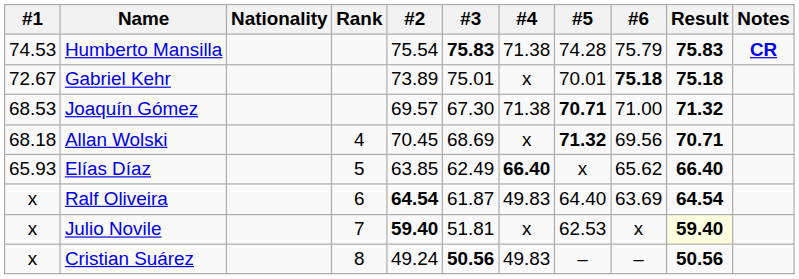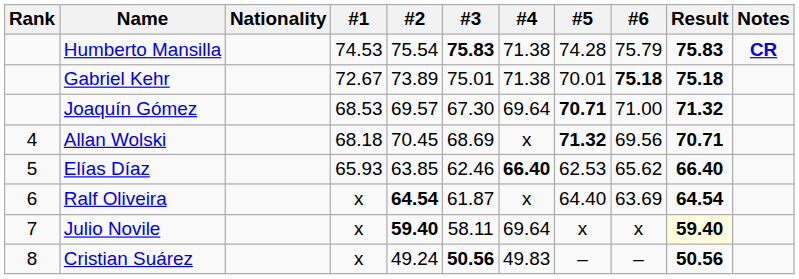columns swapped: Rank <-> #1
Gabriel Kehr | #4: x -> 71.38
Joaquín Gómez | #4: 71.38 -> 69.64
Elías Díaz | #3: 62.49 -> 62.46
Elías Díaz | #5: x -> 62.53
Ralf Oliveira | #4: 49.83 -> x
Julio Novile | #3: 51.81 -> 58.11
Julio Novile | #4: x -> 69.64
Julio Novile | #5: 62.53 -> x
